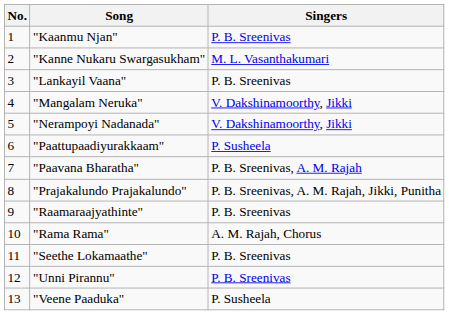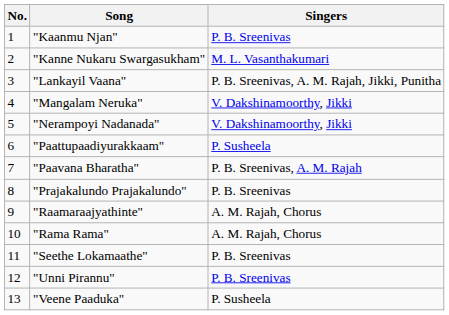"Lankayil Vaana" | Singers: P. B. Sreenivas -> P. B. Sreenivas, A. M. Rajah, Jikki, Punitha
"Prajakalundo Prajakalundo" | Singers: P. B. Sreenivas, A. M. Rajah, Jikki, Punitha -> P. B. Sreenivas
"Raamaraajyathinte" | Singers: P. B. Sreenivas -> A. M. Rajah, Chorus
